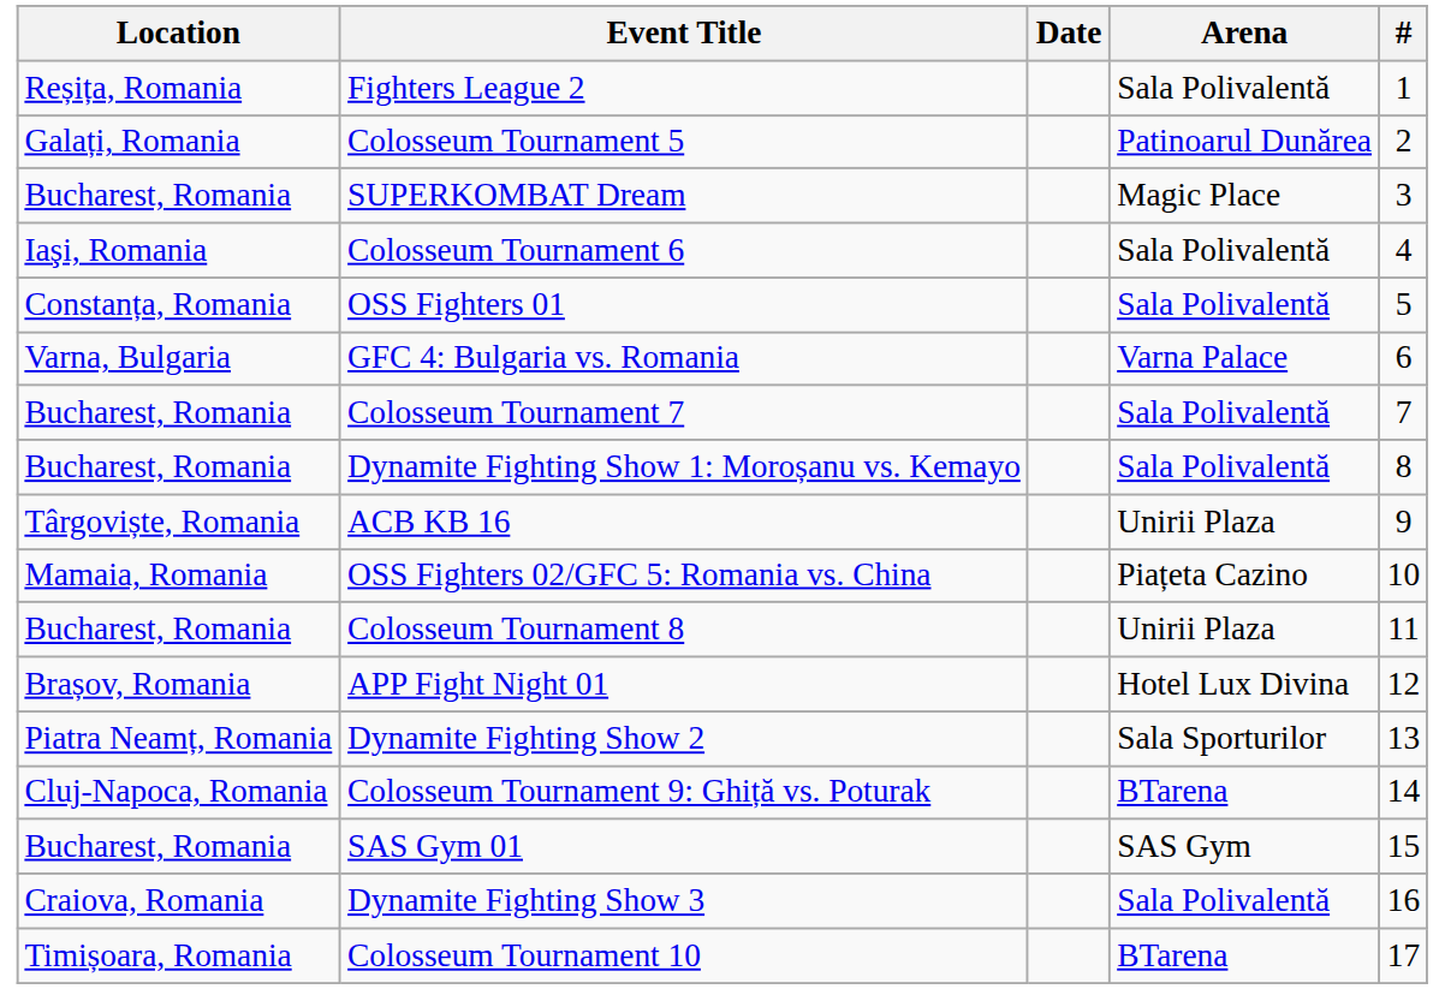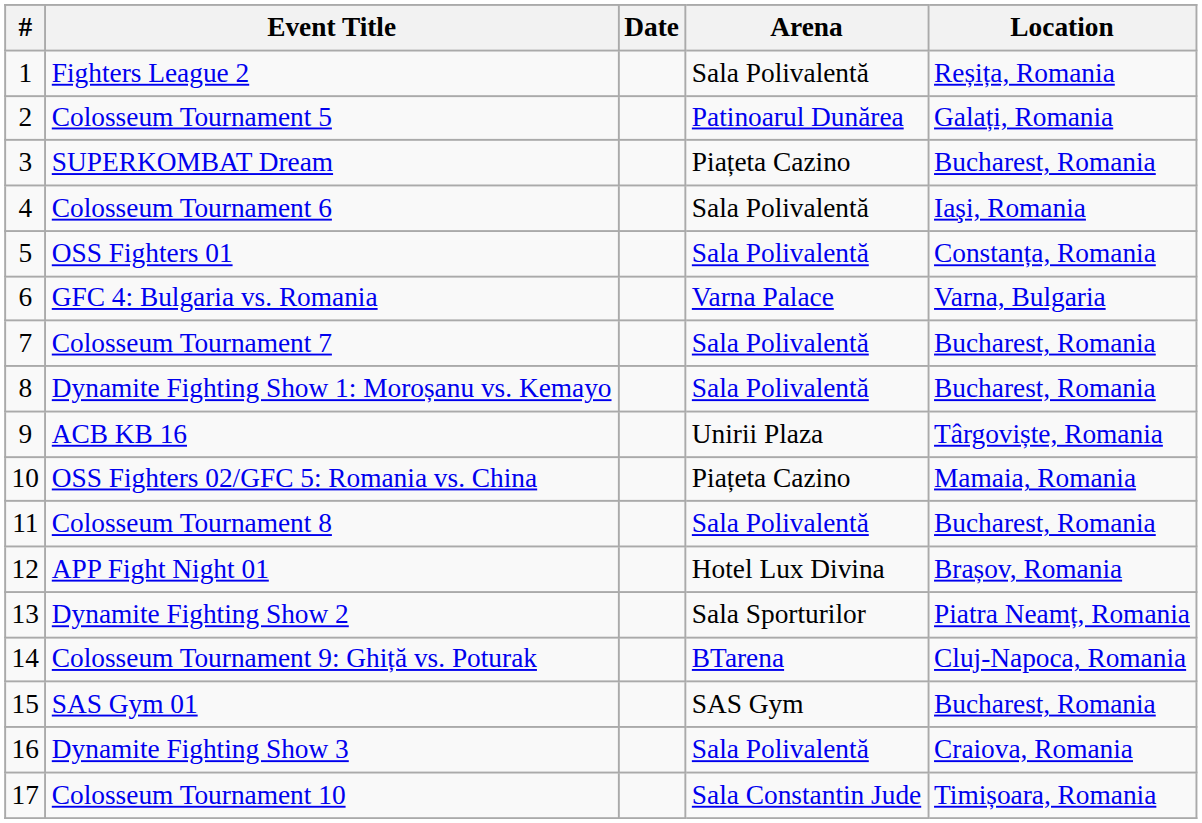columns swapped: # <-> Location
SUPERKOMBAT Dream | Arena: Magic Place -> Piațeta Cazino
Colosseum Tournament 8 | Arena: Unirii Plaza -> Sala Polivalentă
Colosseum Tournament 10 | Arena: BTarena -> Sala Constantin Jude
